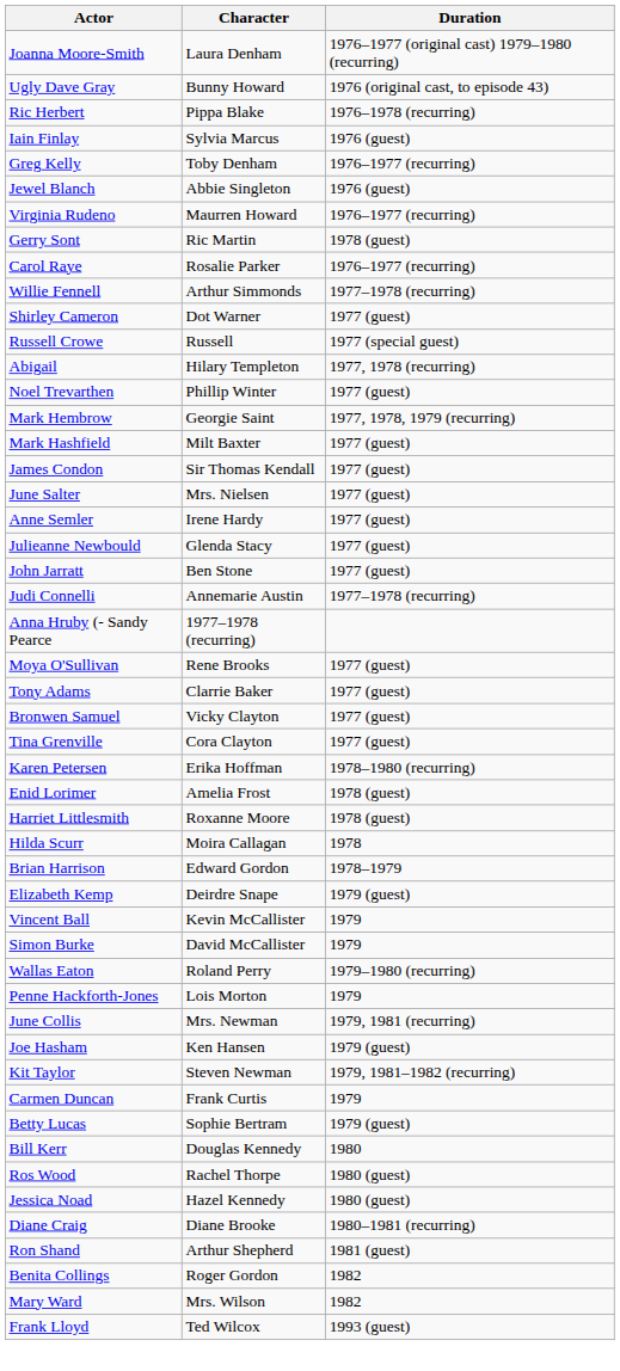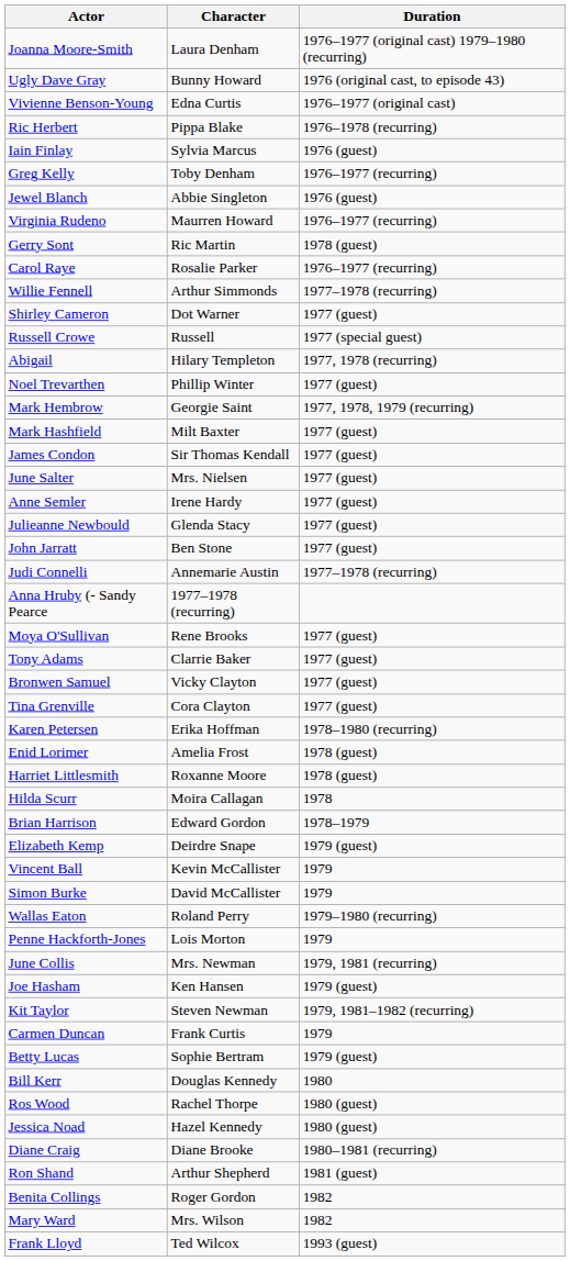+ row: Vivienne Benson-Young | Edna Curtis | 1976–1977 (original cast)
